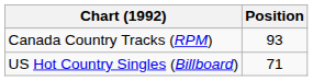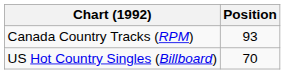US Hot Country Singles (Billboard) | Position: 71 -> 70
